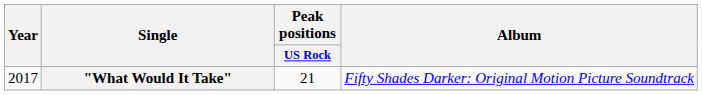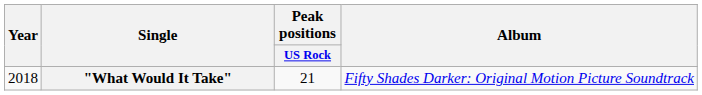"What Would It Take" | Year: 2017 -> 2018
